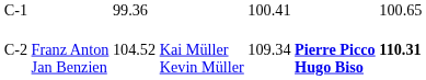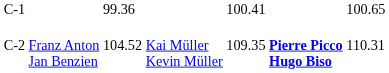Franz Anton Jan Benzien | column 5: 109.34 -> 109.35
Franz Anton Jan Benzien | column 7: bold -> normal
